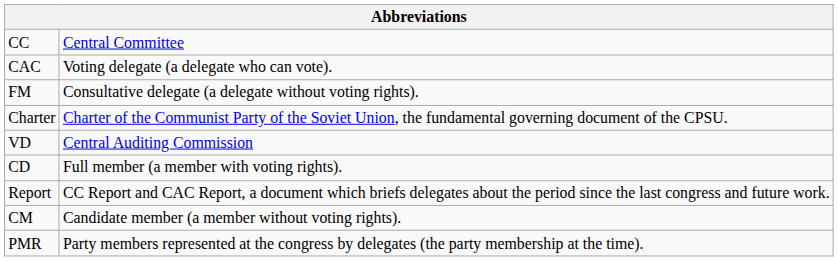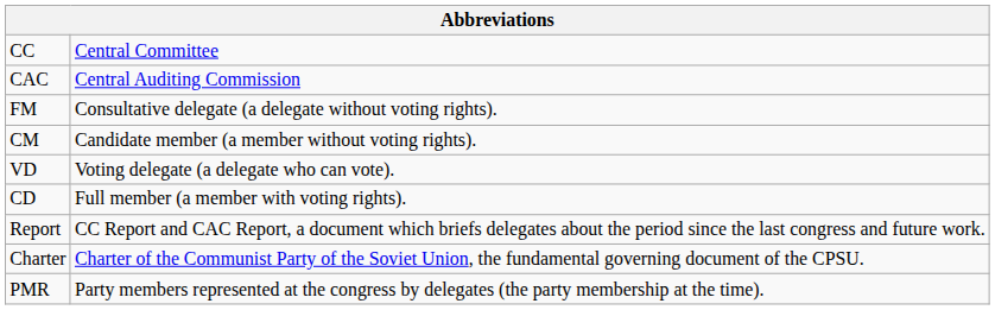CAC | column 2: Voting delegate (a delegate who can vote). -> Central Auditing Commission
rows swapped: CM <-> Charter
VD | column 2: Central Auditing Commission -> Voting delegate (a delegate who can vote).
